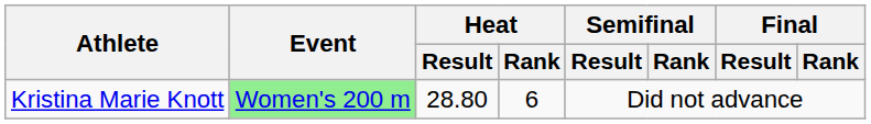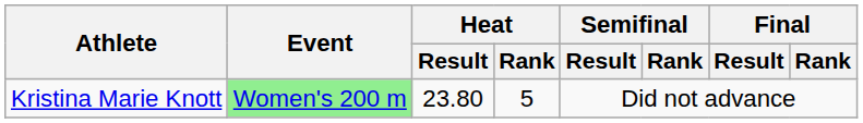Kristina Marie Knott | Heat / Result: 28.80 -> 23.80
Kristina Marie Knott | Heat / Rank: 6 -> 5
